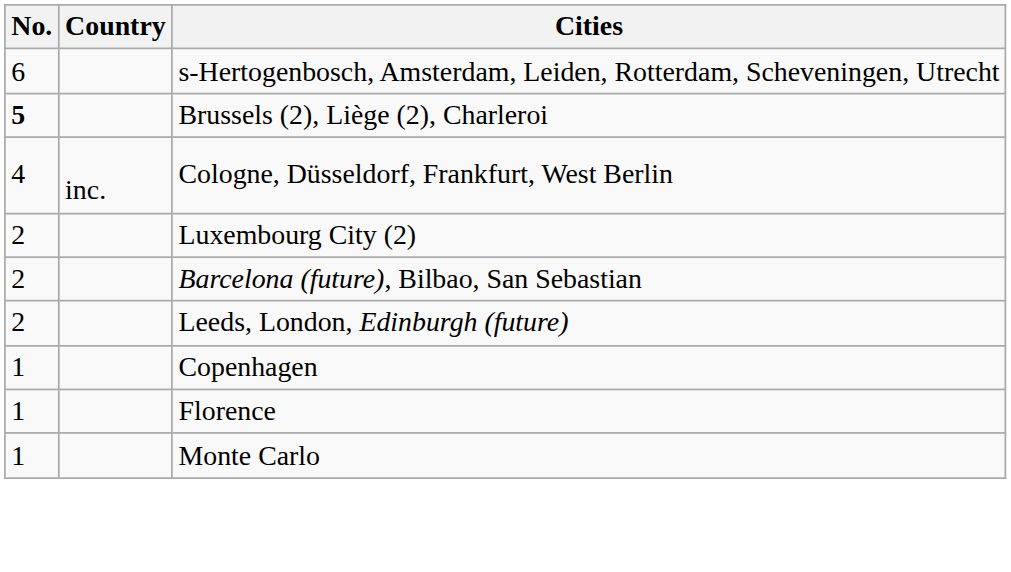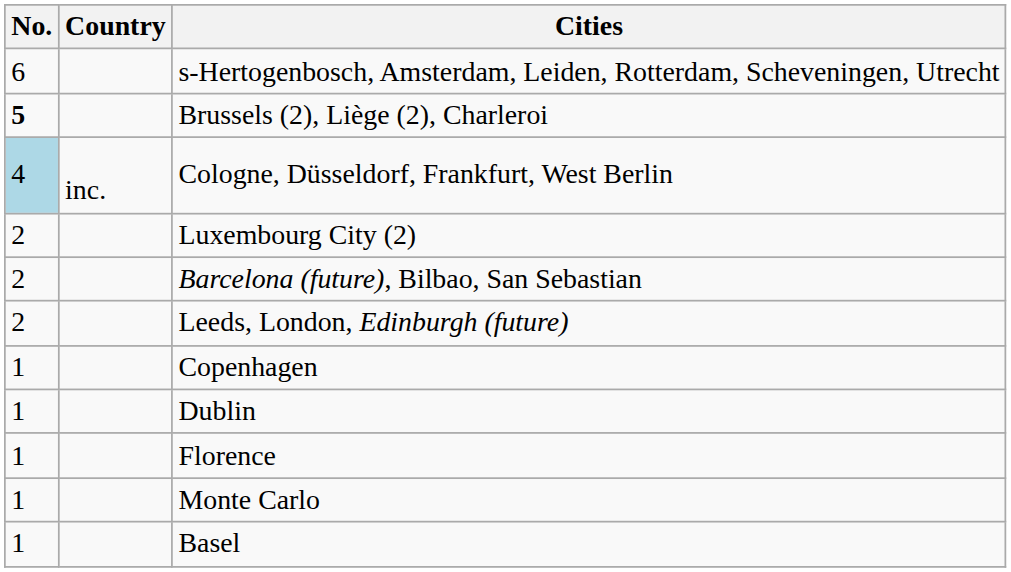Cologne, Düsseldorf, Frankfurt, West Berlin | No.: no background -> lightblue background
+ row: 1 | Dublin
+ row: 1 | Basel
